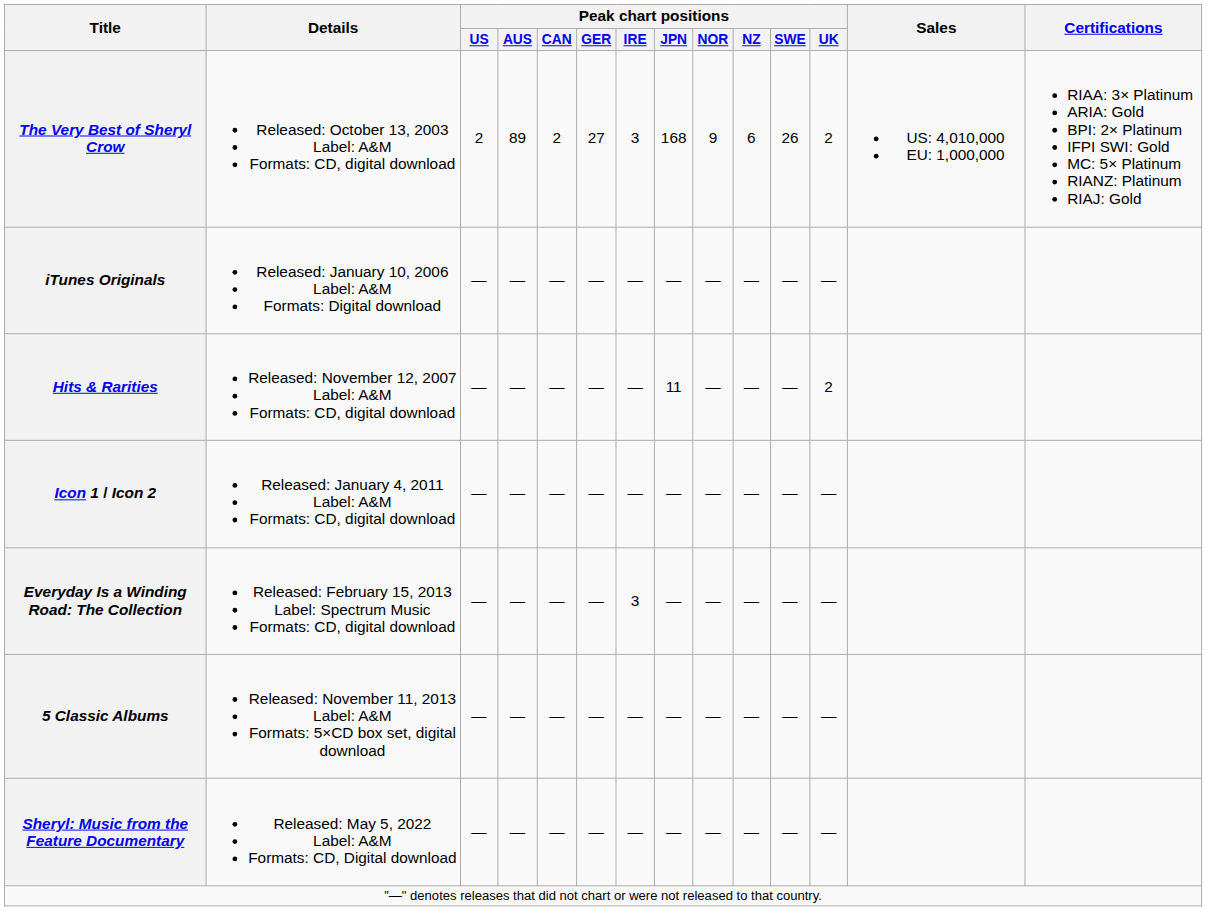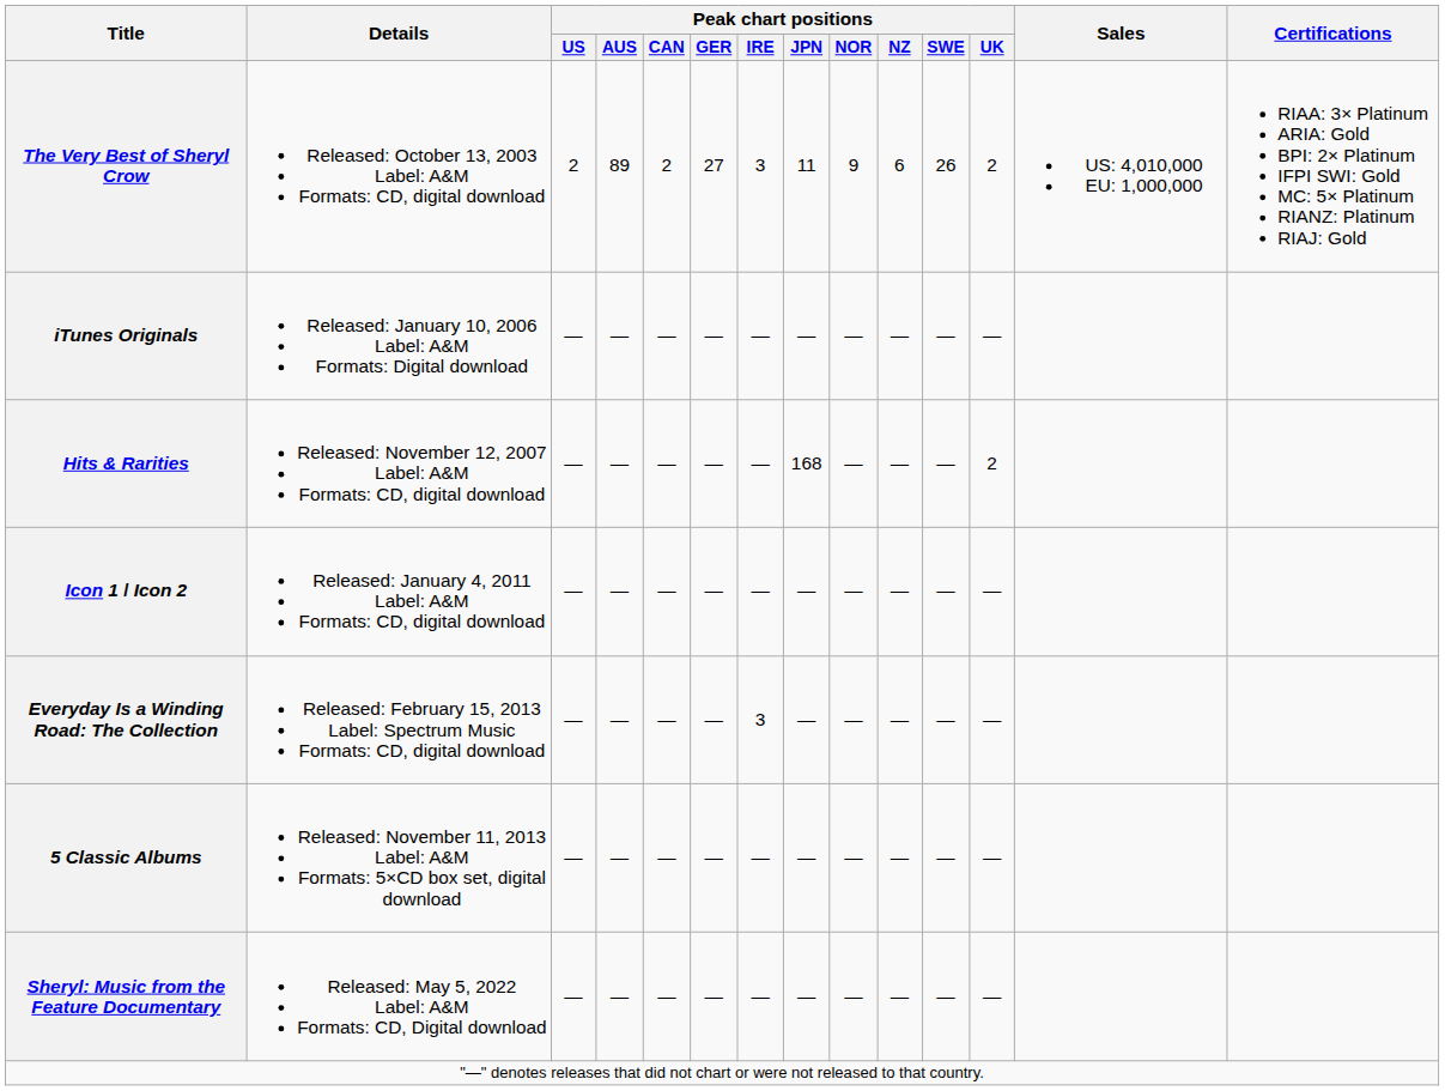The Very Best of Sheryl Crow | Peak chart positions / JPN: 168 -> 11
Hits & Rarities | Peak chart positions / JPN: 11 -> 168
